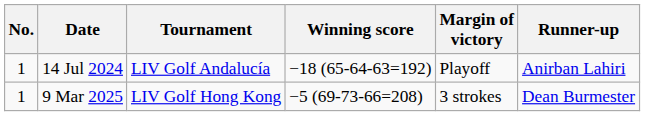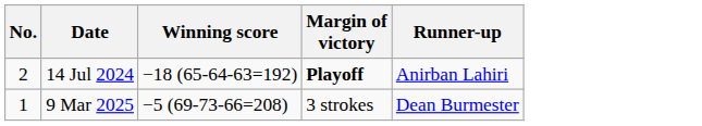- column: Tournament | LIV Golf Andalucía | LIV Golf Hong Kong
14 Jul 2024 | No.: 1 -> 2
14 Jul 2024 | Margin of victory: normal -> bold
